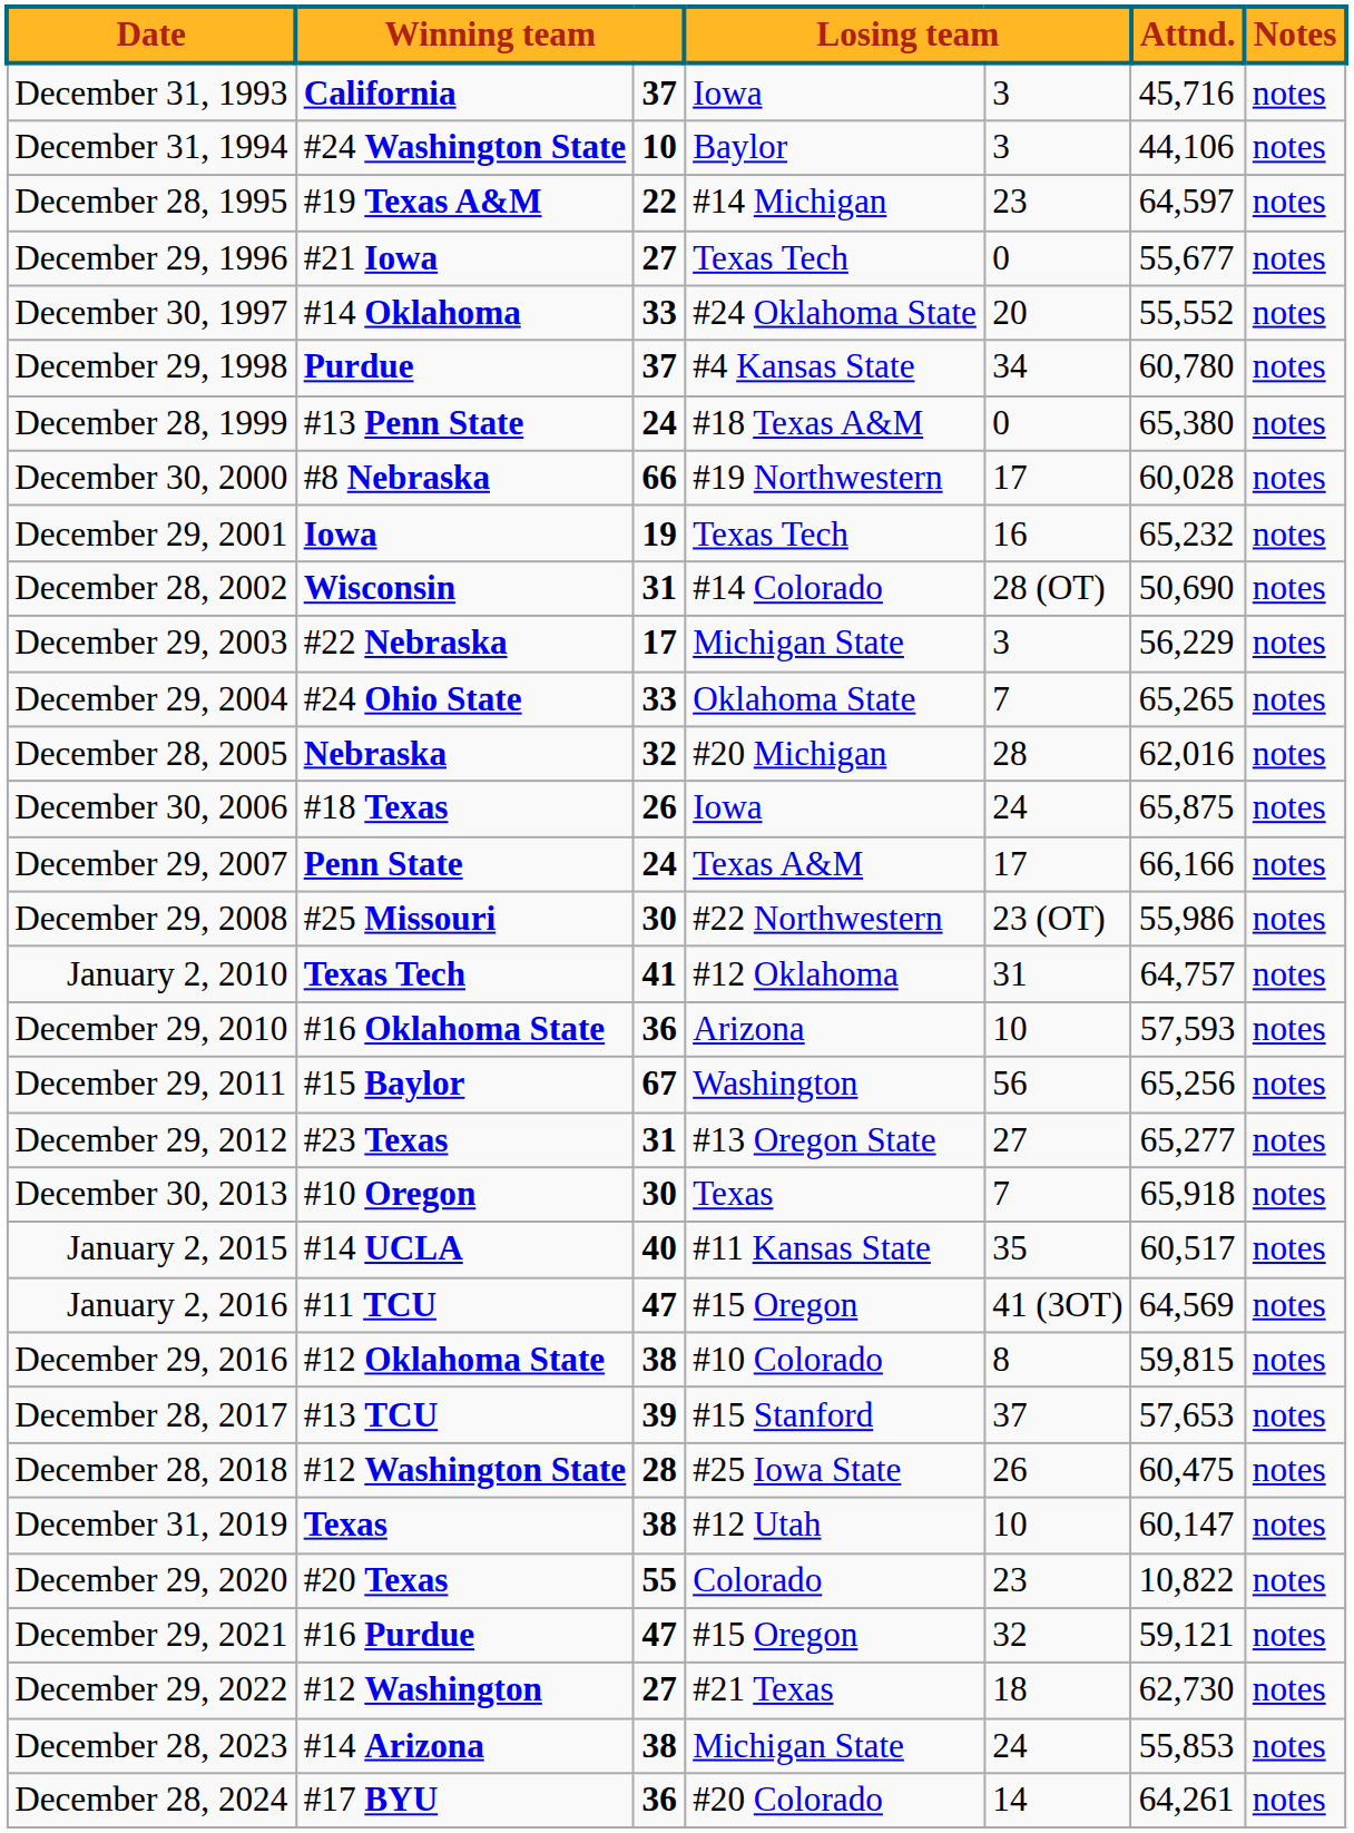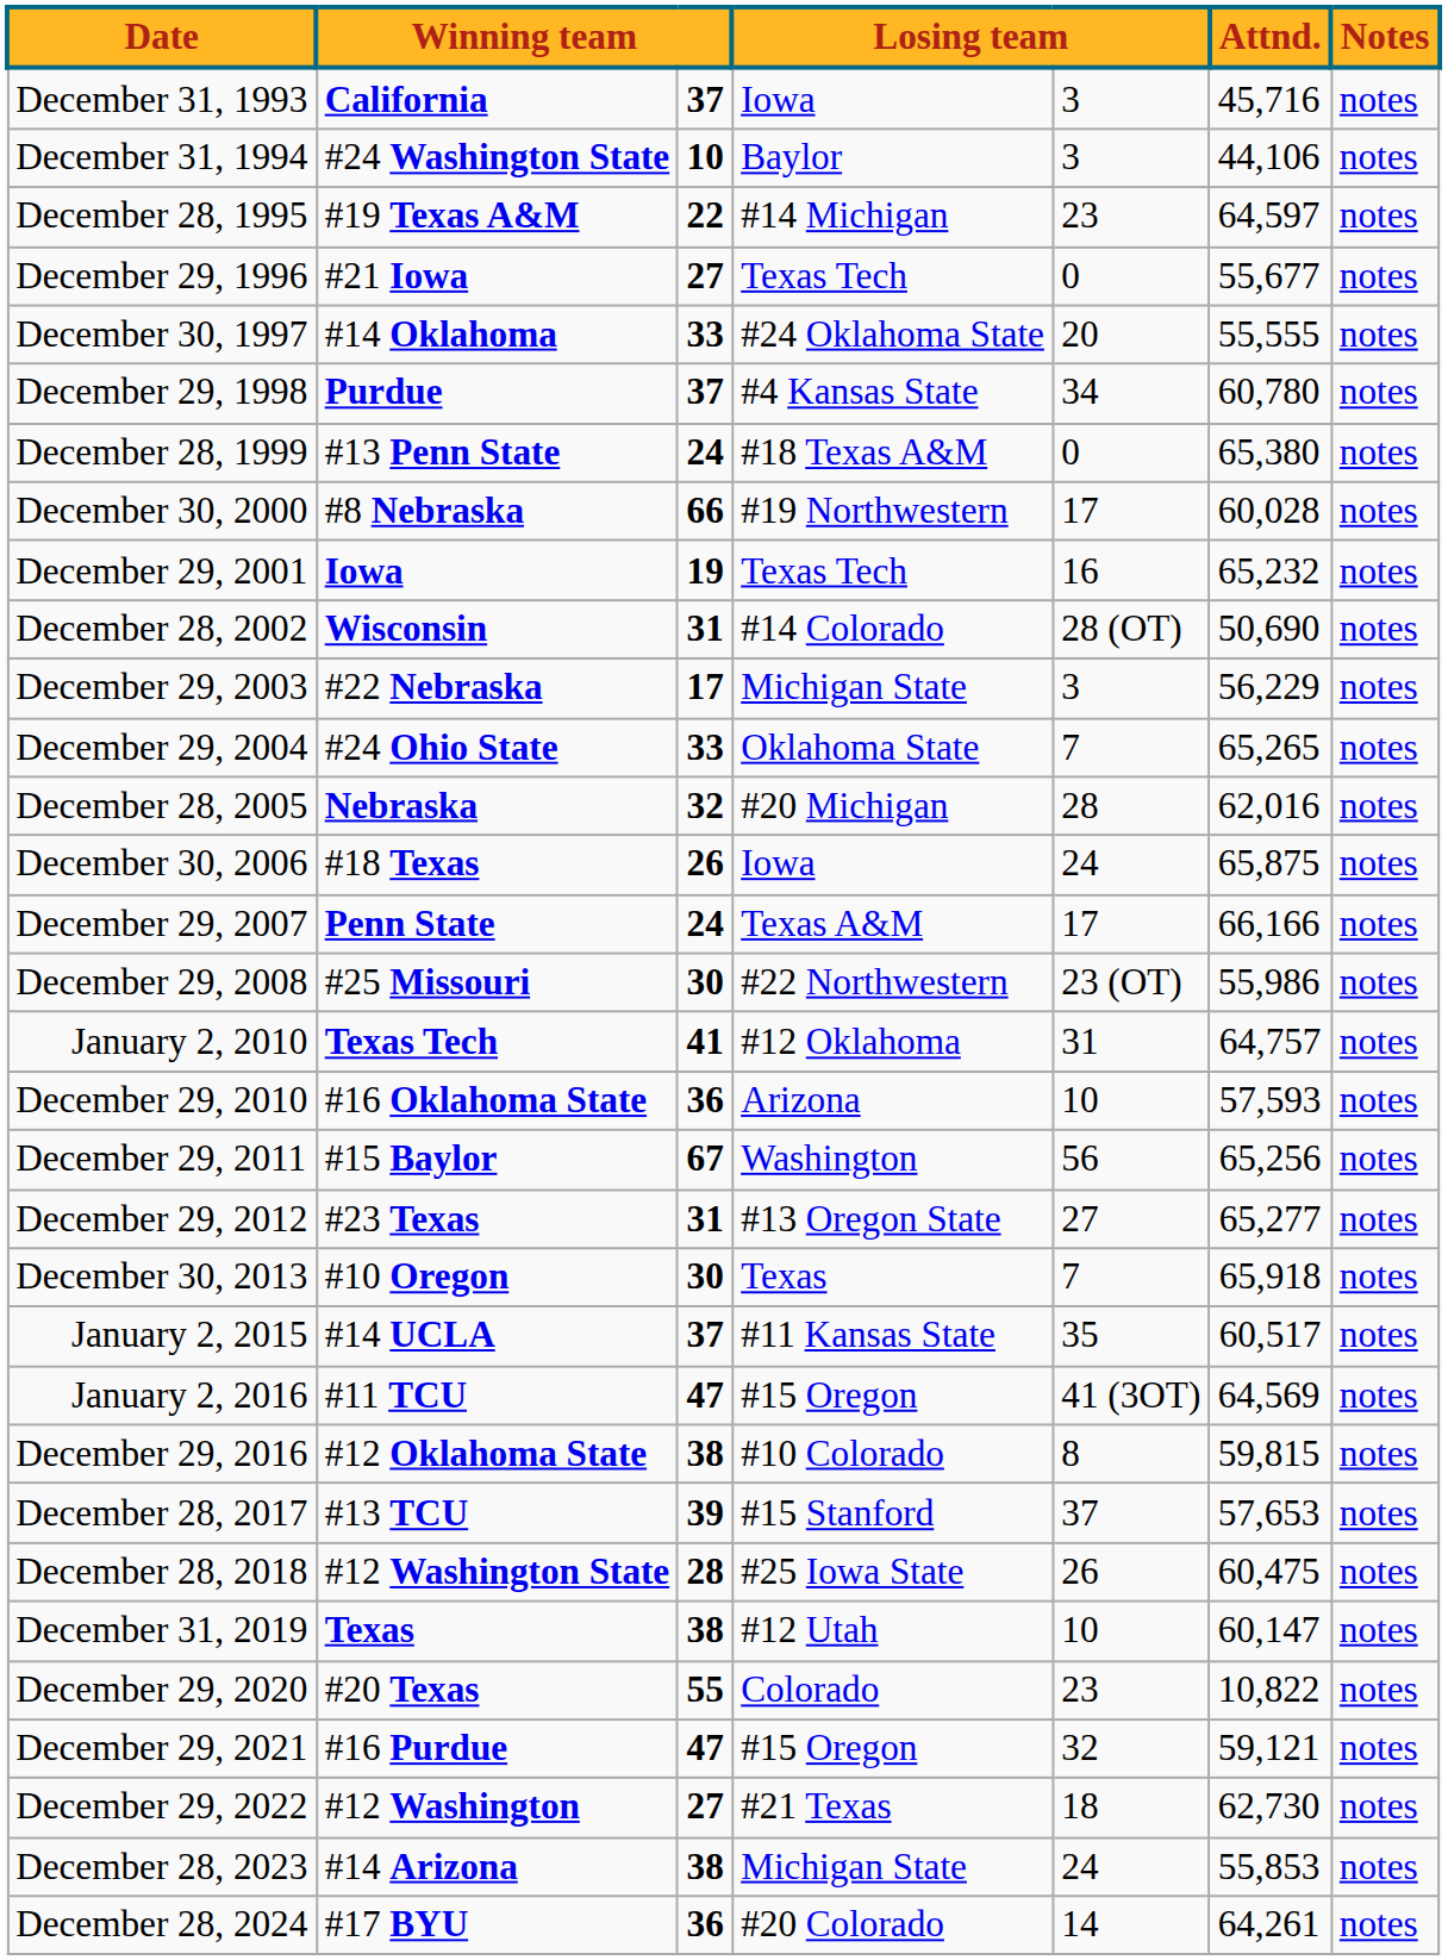December 30, 1997 | Attnd.: 55,552 -> 55,555
January 2, 2015 | column 3: 40 -> 37
